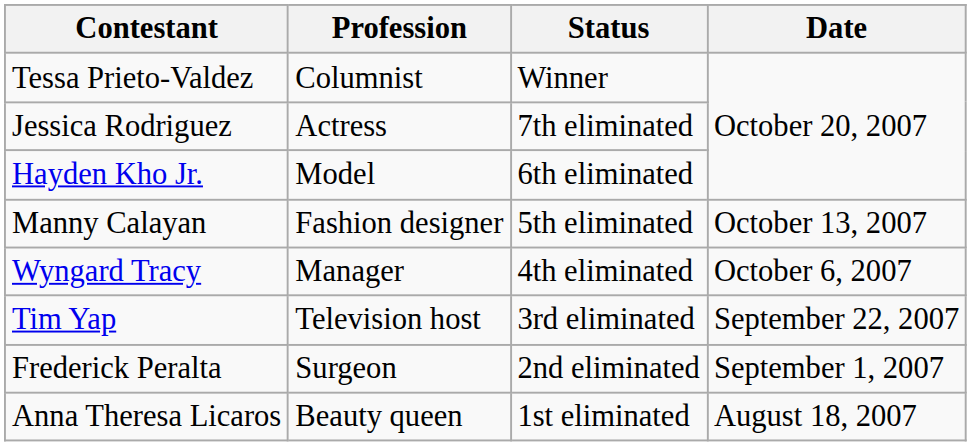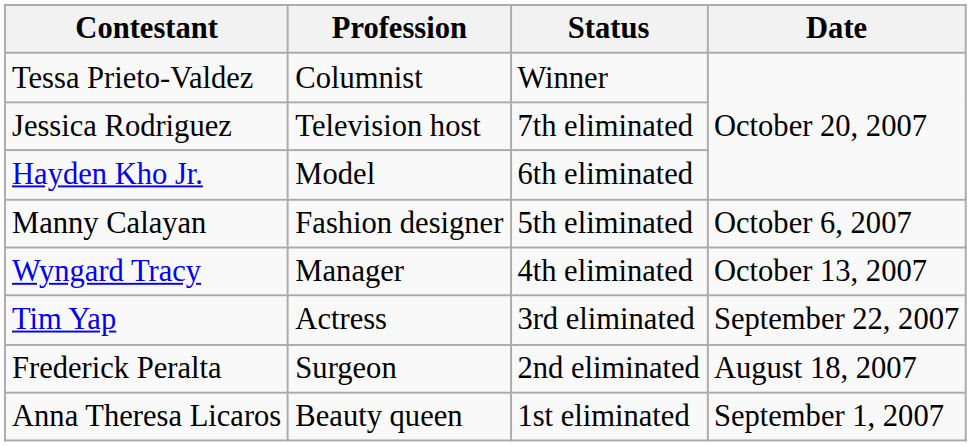Jessica Rodriguez | Profession: Actress -> Television host
Manny Calayan | Date: October 13, 2007 -> October 6, 2007
Wyngard Tracy | Date: October 6, 2007 -> October 13, 2007
Tim Yap | Profession: Television host -> Actress
Frederick Peralta | Date: September 1, 2007 -> August 18, 2007
Anna Theresa Licaros | Date: August 18, 2007 -> September 1, 2007
